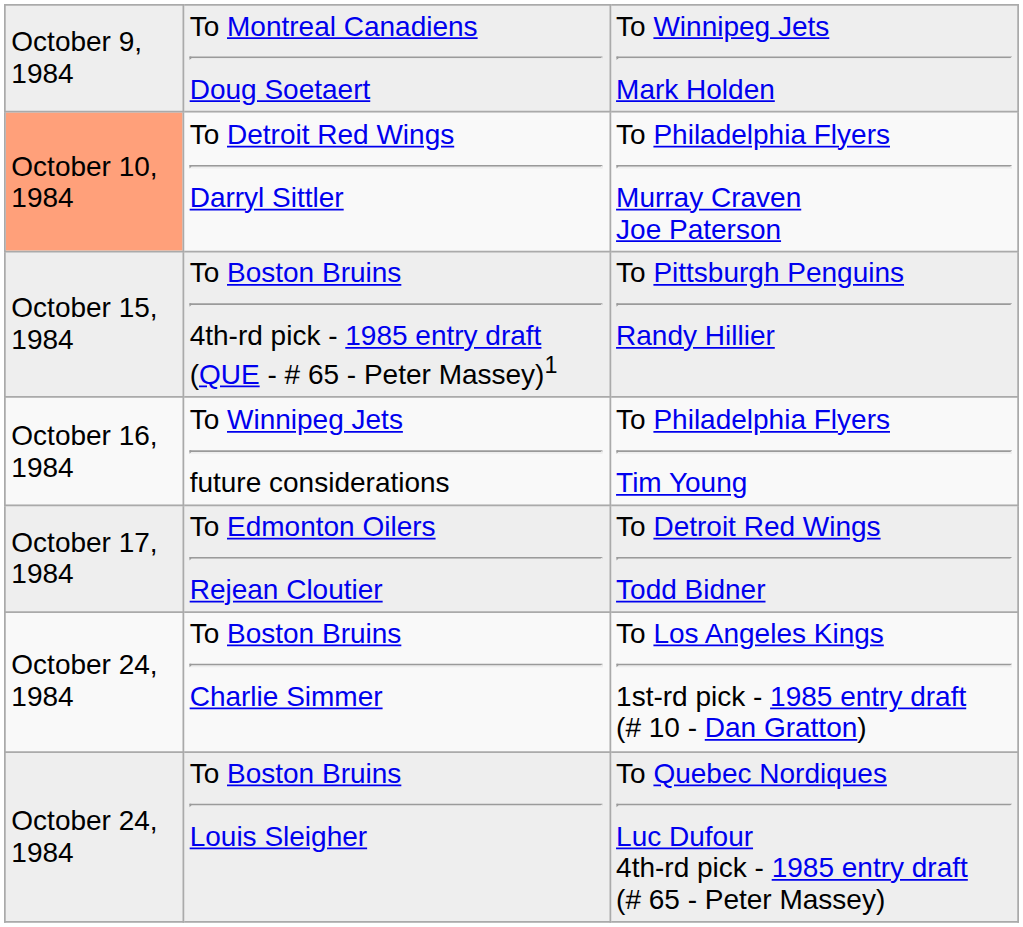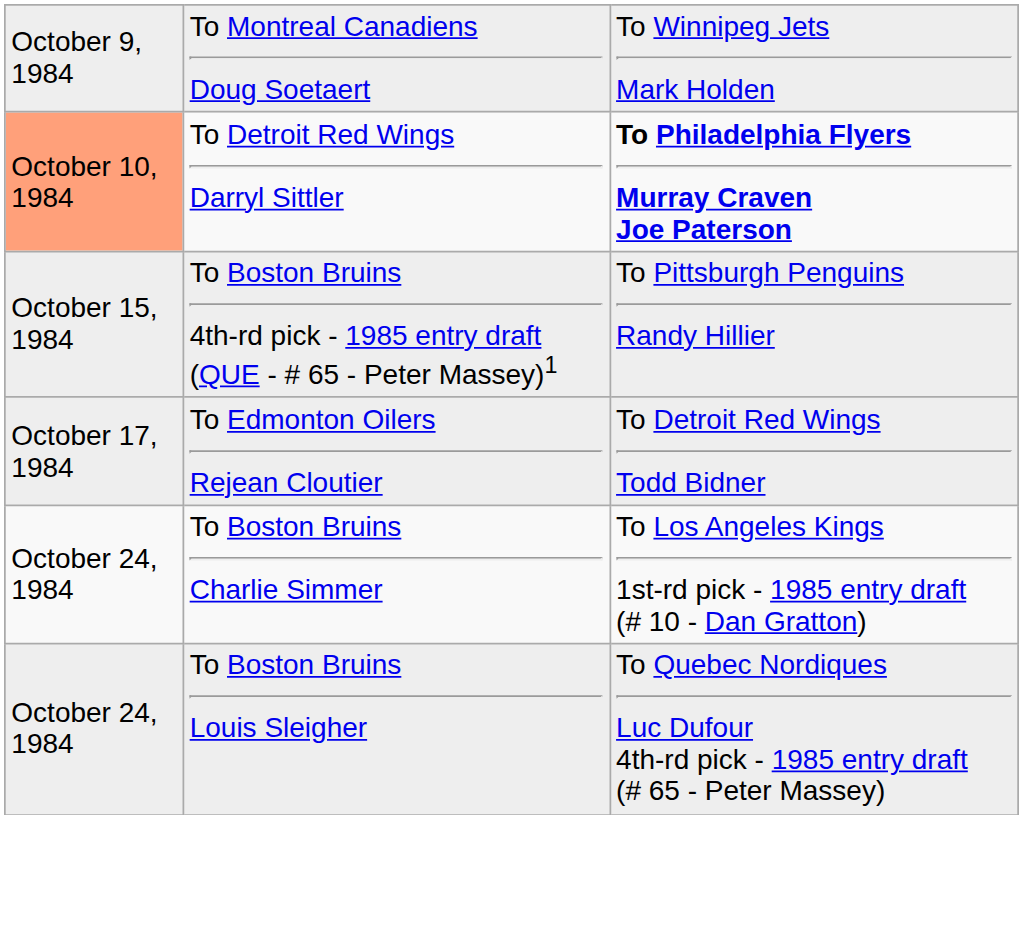To Detroit Red Wings Darryl Sittler | column 3: normal -> bold
- row: October 16, 1984 | To Winnipeg Jets future considerations | To Philadelphia Flyers Tim Young
